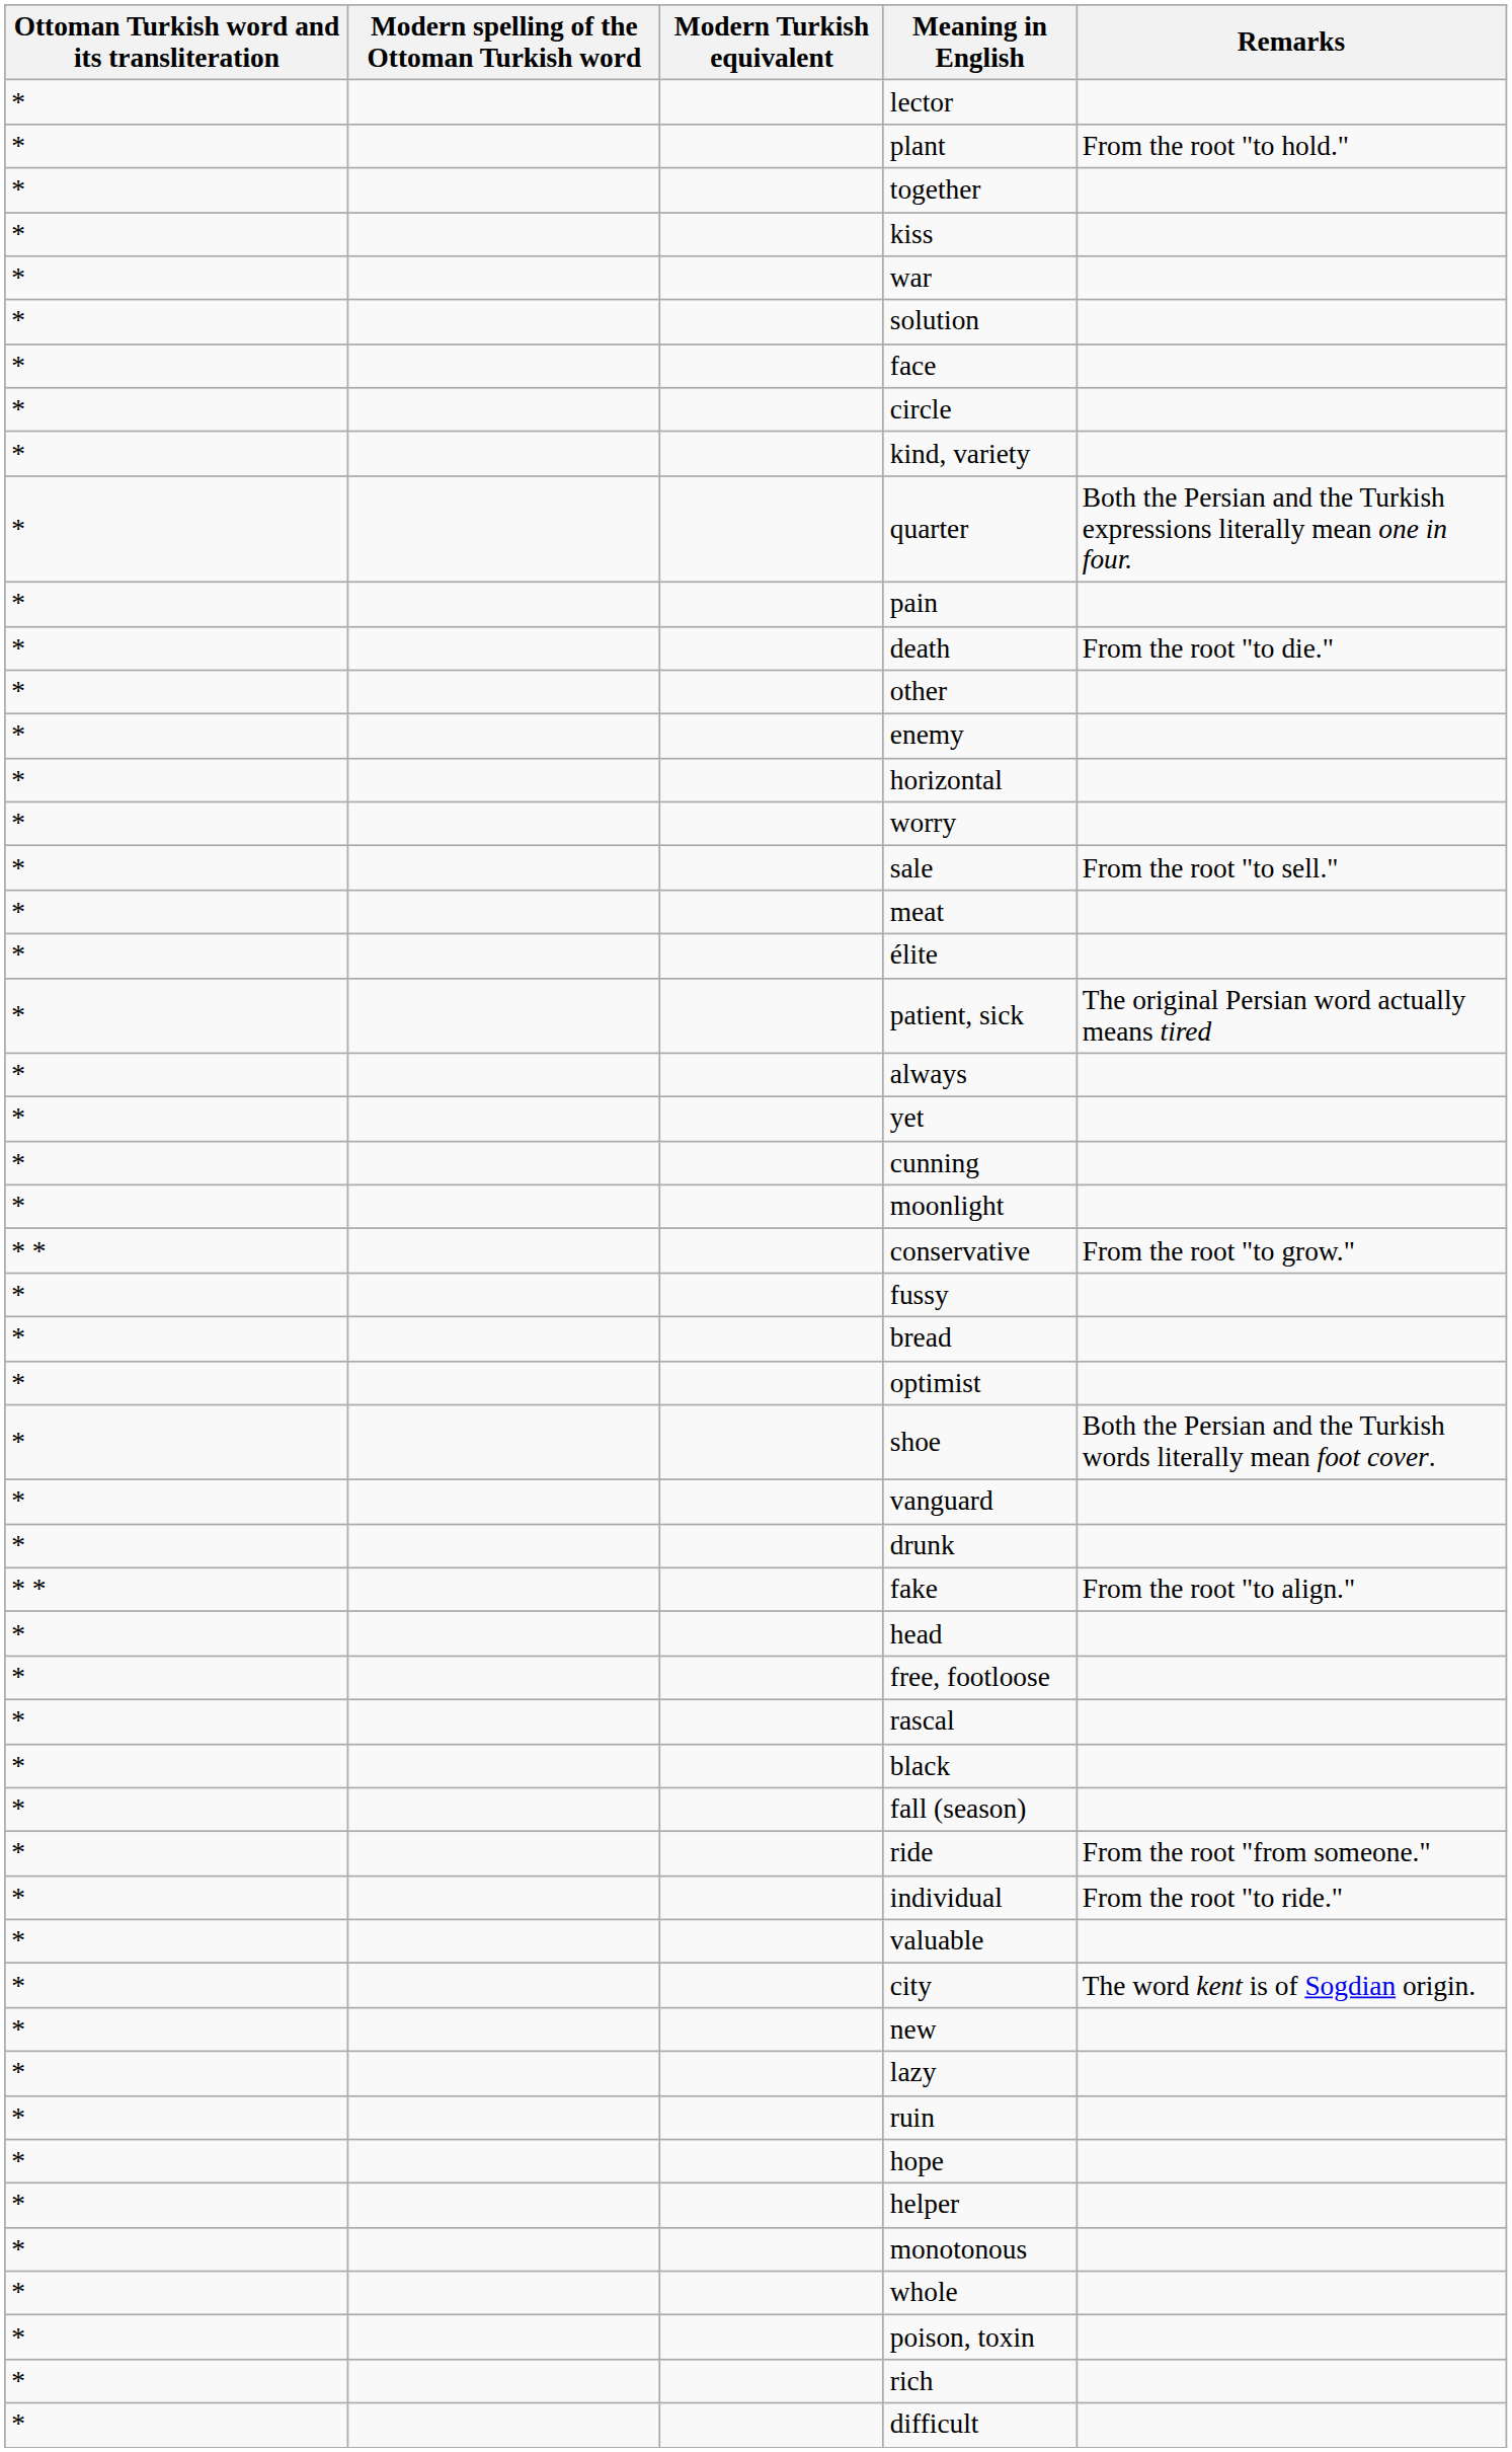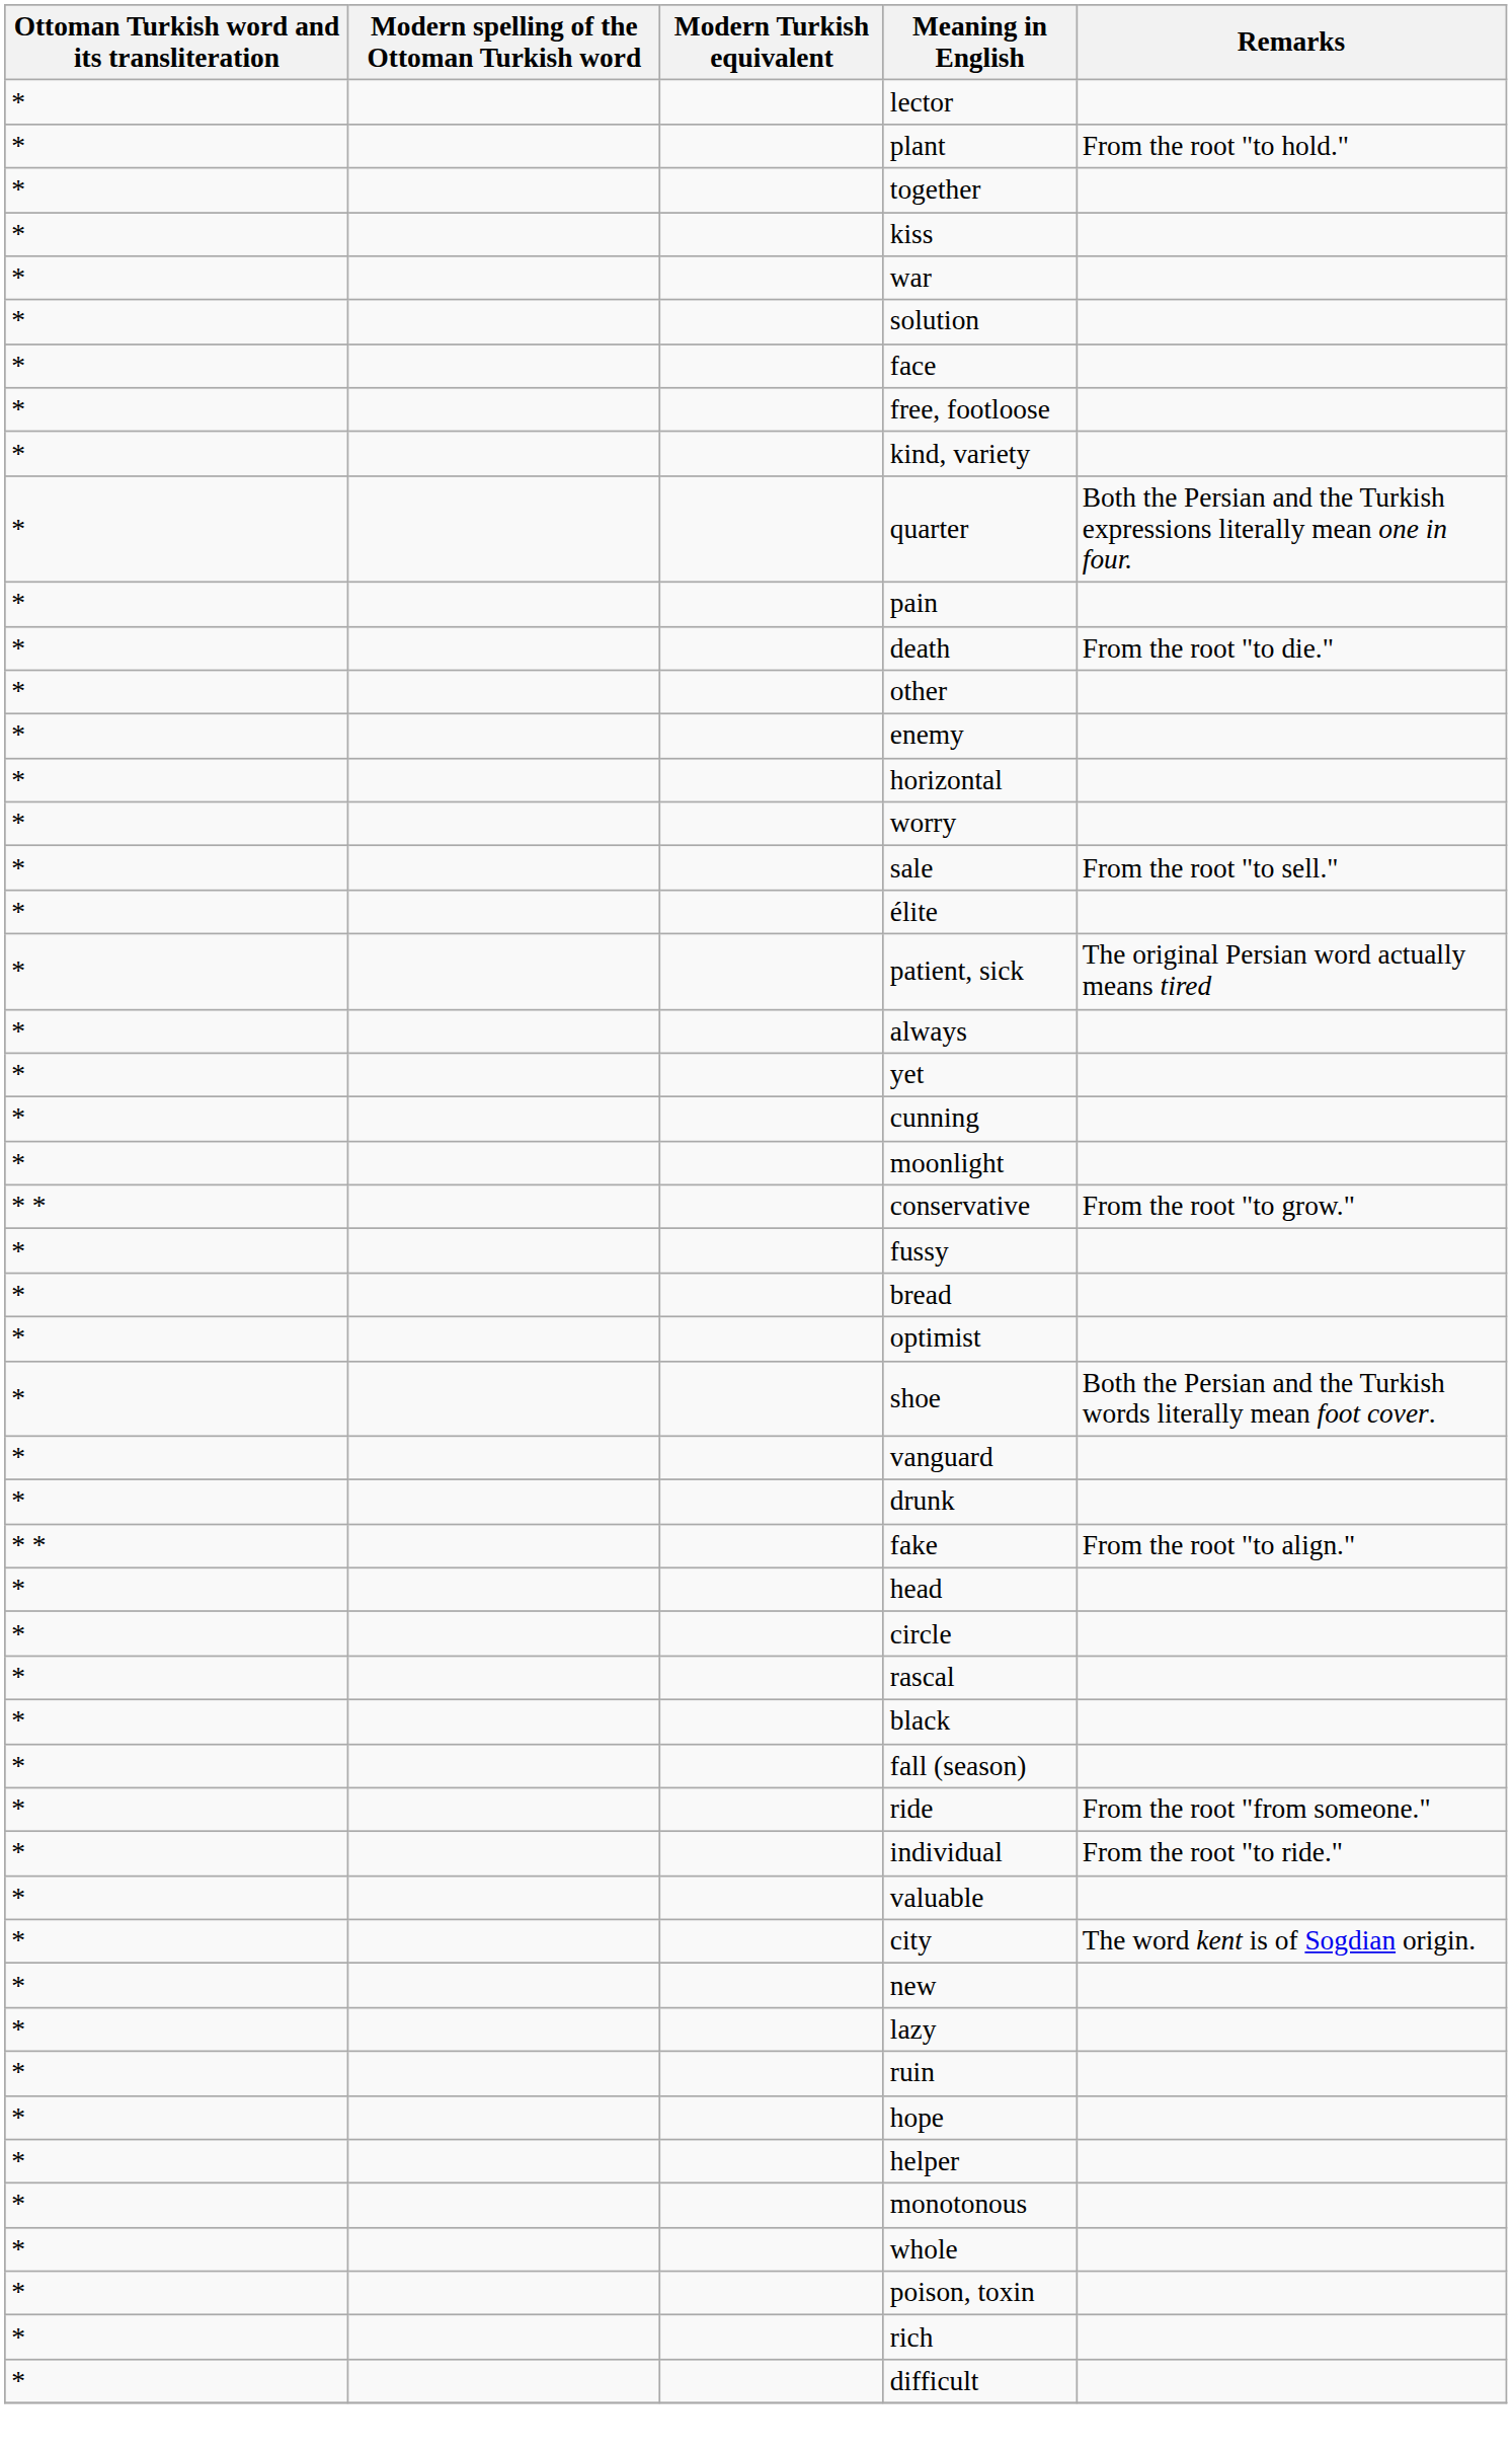rows swapped: circle <-> free, footloose
- row: * | meat
